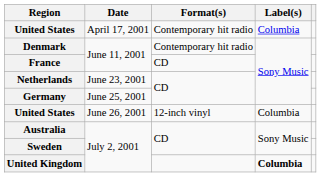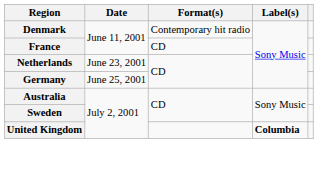- row: United States | April 17, 2001 | Contemporary hit radio | Columbia
- row: United States | June 26, 2001 | 12-inch vinyl | Columbia
